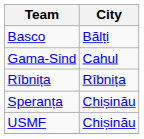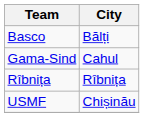- row: Speranța | Chișinău
